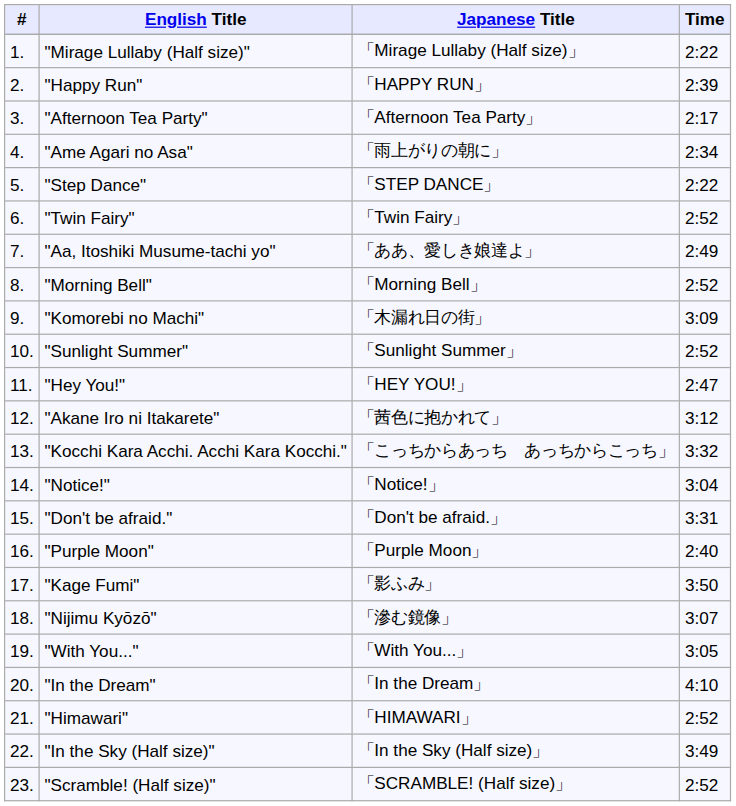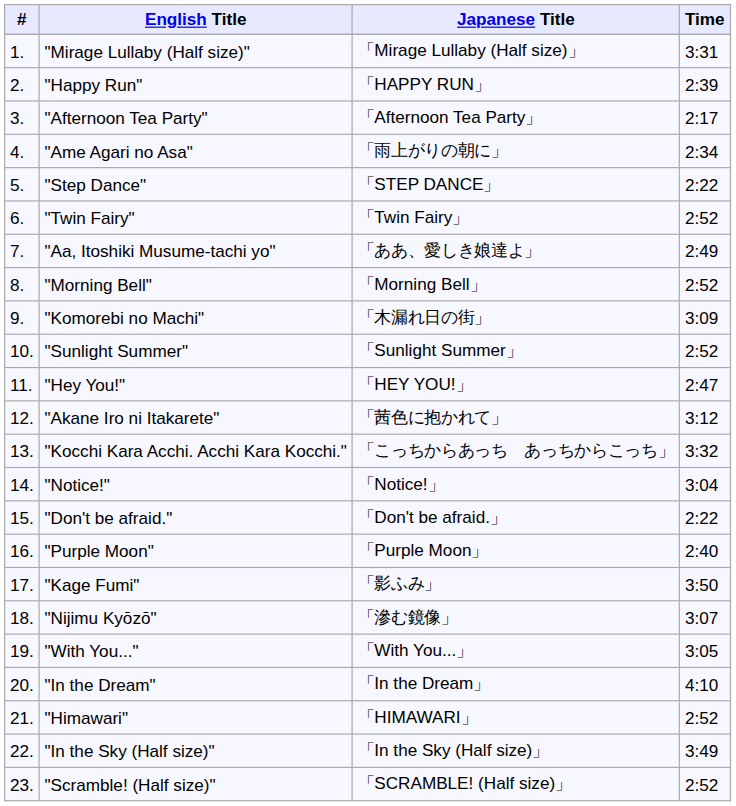"Mirage Lullaby (Half size)" | Time: 2:22 -> 3:31
"Don't be afraid." | Time: 3:31 -> 2:22
